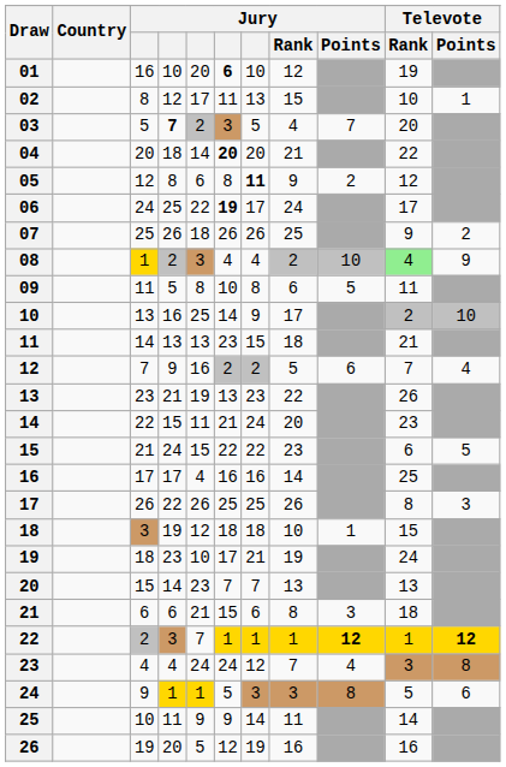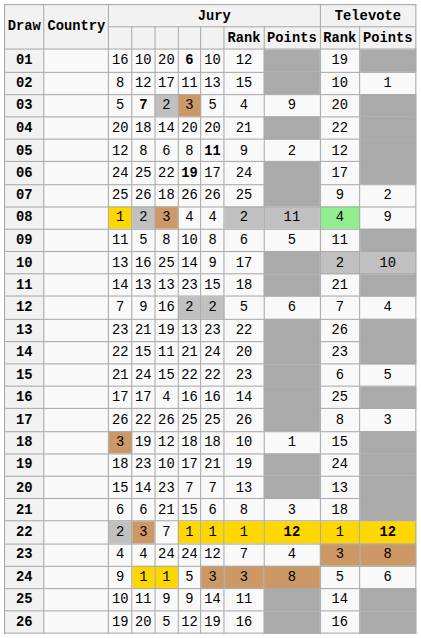03 | Jury / Points: 7 -> 9
04 | column 6: bold -> normal
08 | Jury / Points: 10 -> 11
